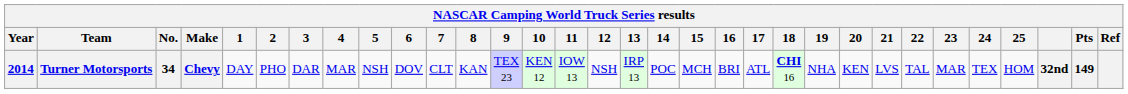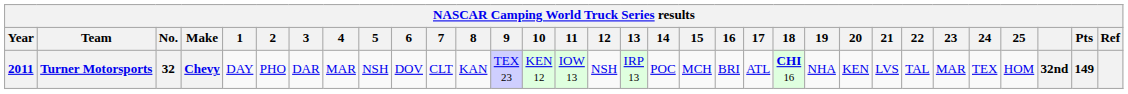Turner Motorsports | Year: 2014 -> 2011
Turner Motorsports | No.: 34 -> 32
